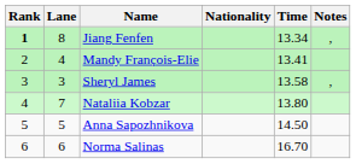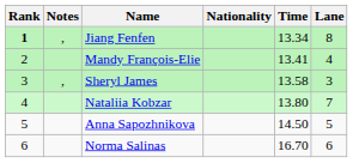columns swapped: Lane <-> Notes
